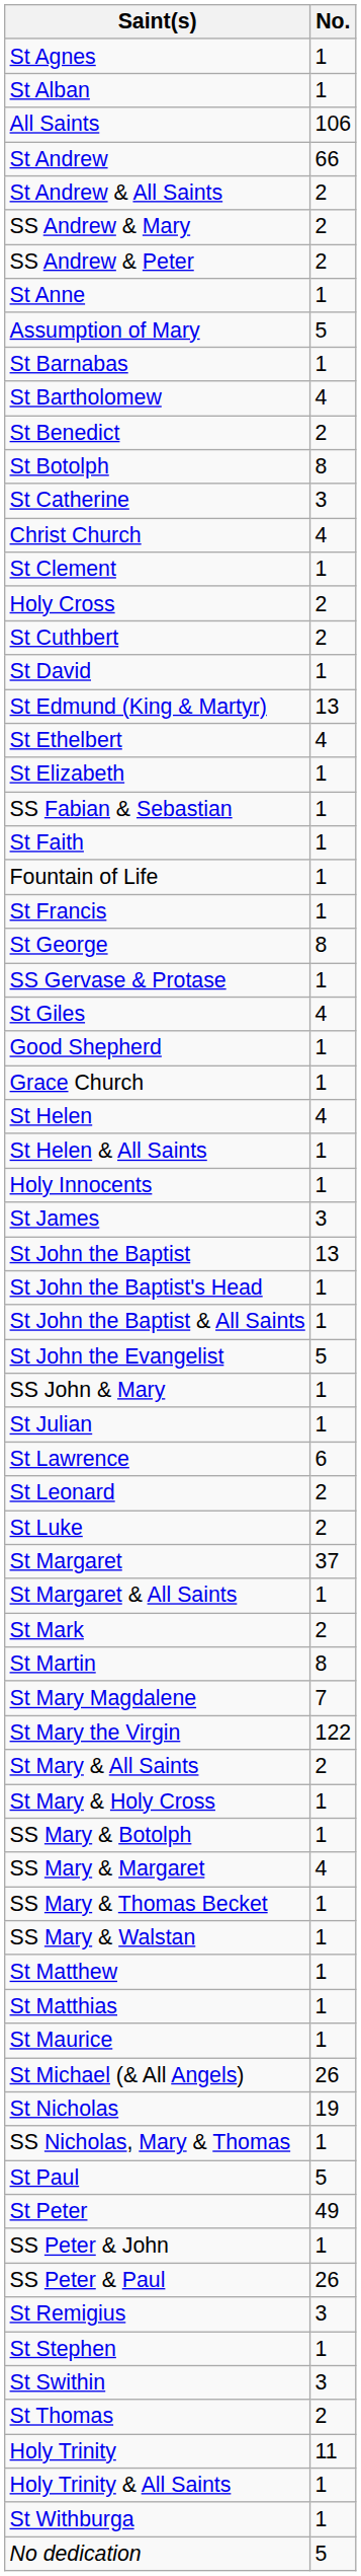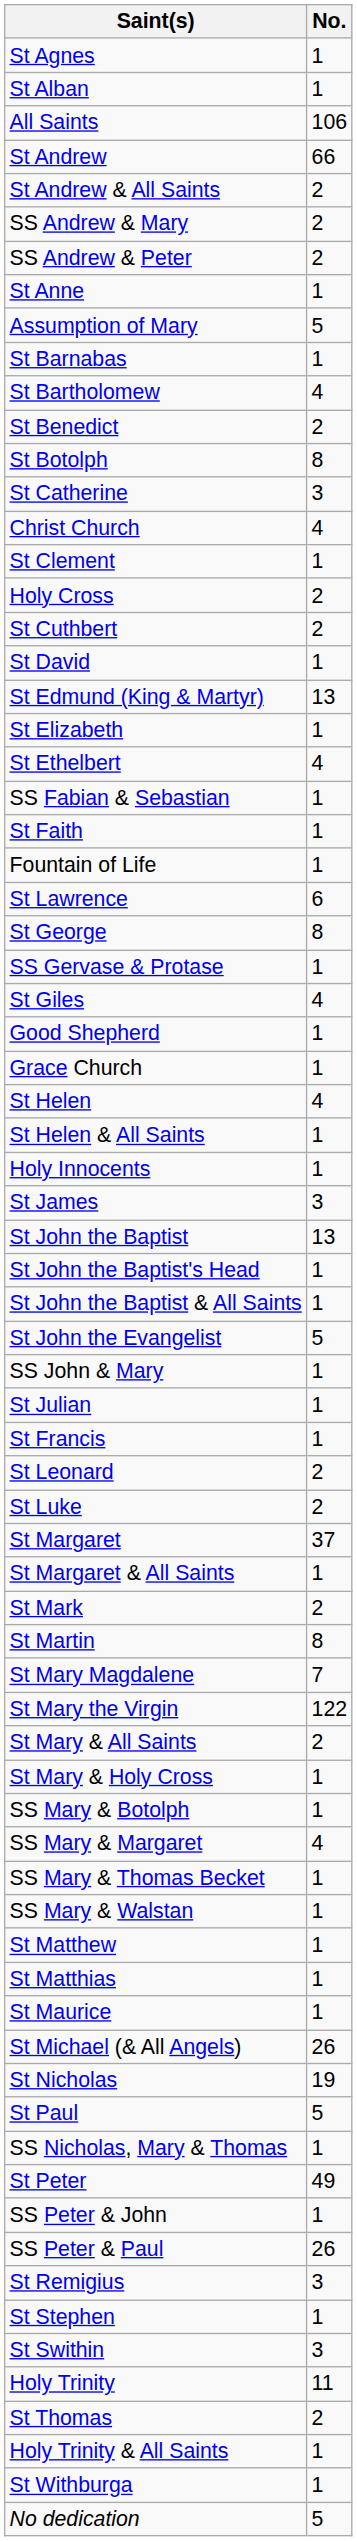rows swapped: St Elizabeth <-> St Ethelbert
rows swapped: St Francis <-> St Lawrence
rows swapped: SS Nicholas, Mary & Thomas <-> St Paul
rows swapped: St Thomas <-> Holy Trinity
